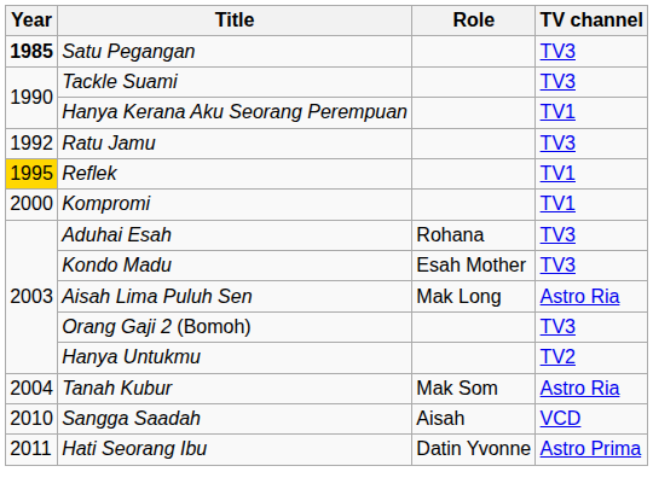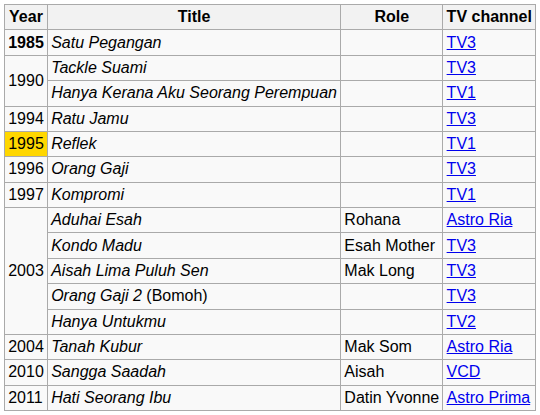Ratu Jamu | Year: 1992 -> 1994
+ row: 1996 | Orang Gaji | TV3
Kompromi | Year: 2000 -> 1997
Aduhai Esah | TV channel: TV3 -> Astro Ria
Aisah Lima Puluh Sen | TV channel: Astro Ria -> TV3
